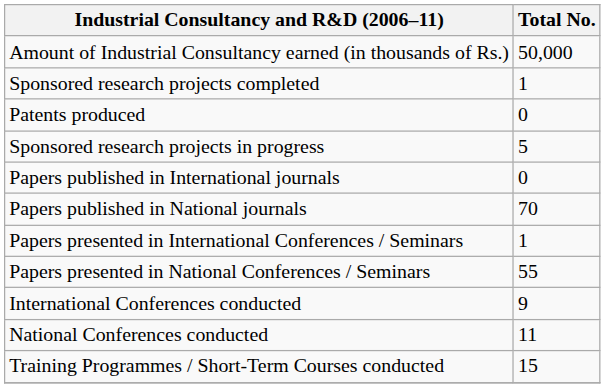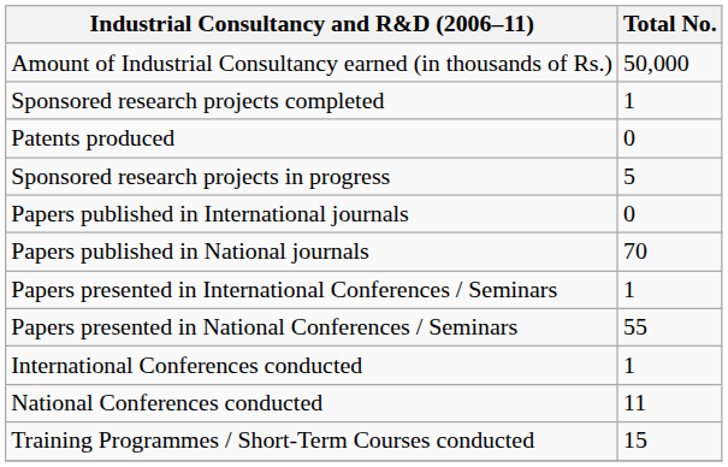International Conferences conducted | Total No.: 9 -> 1
